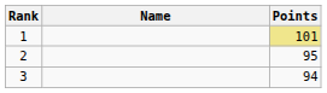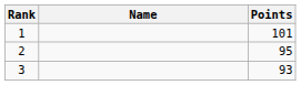1 | Points: khaki background -> no background
3 | Points: 94 -> 93
